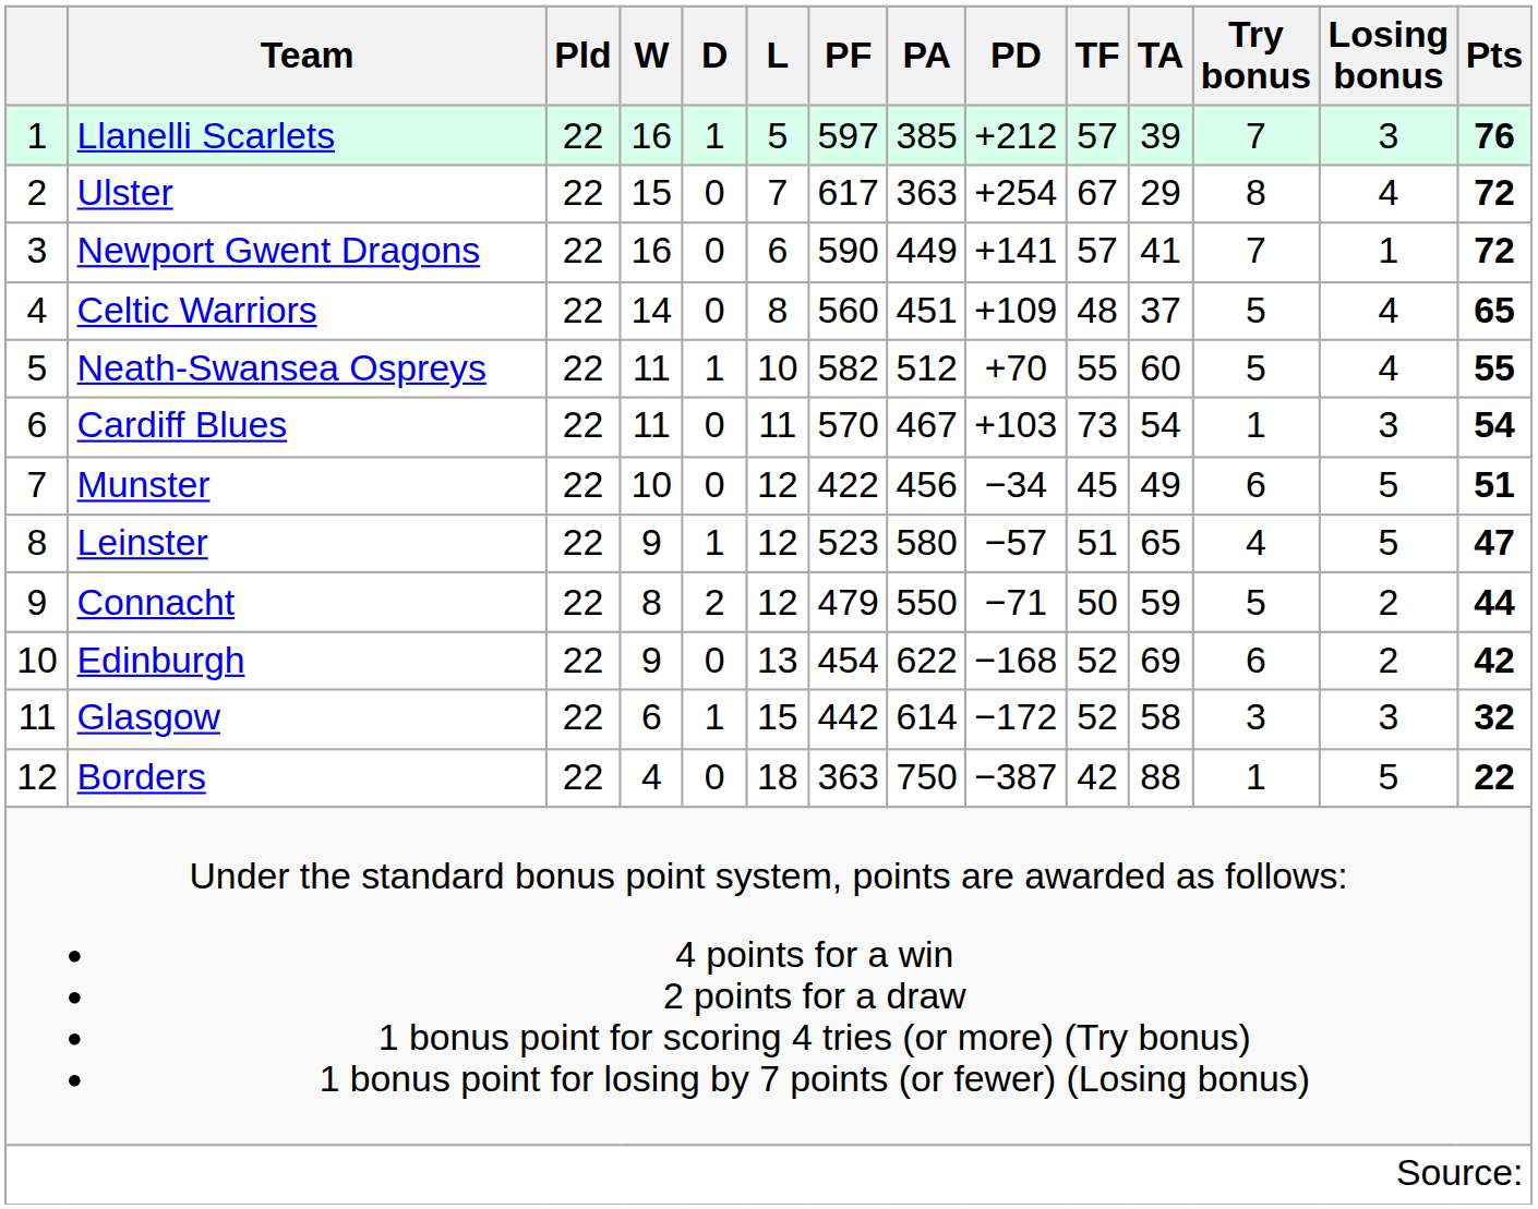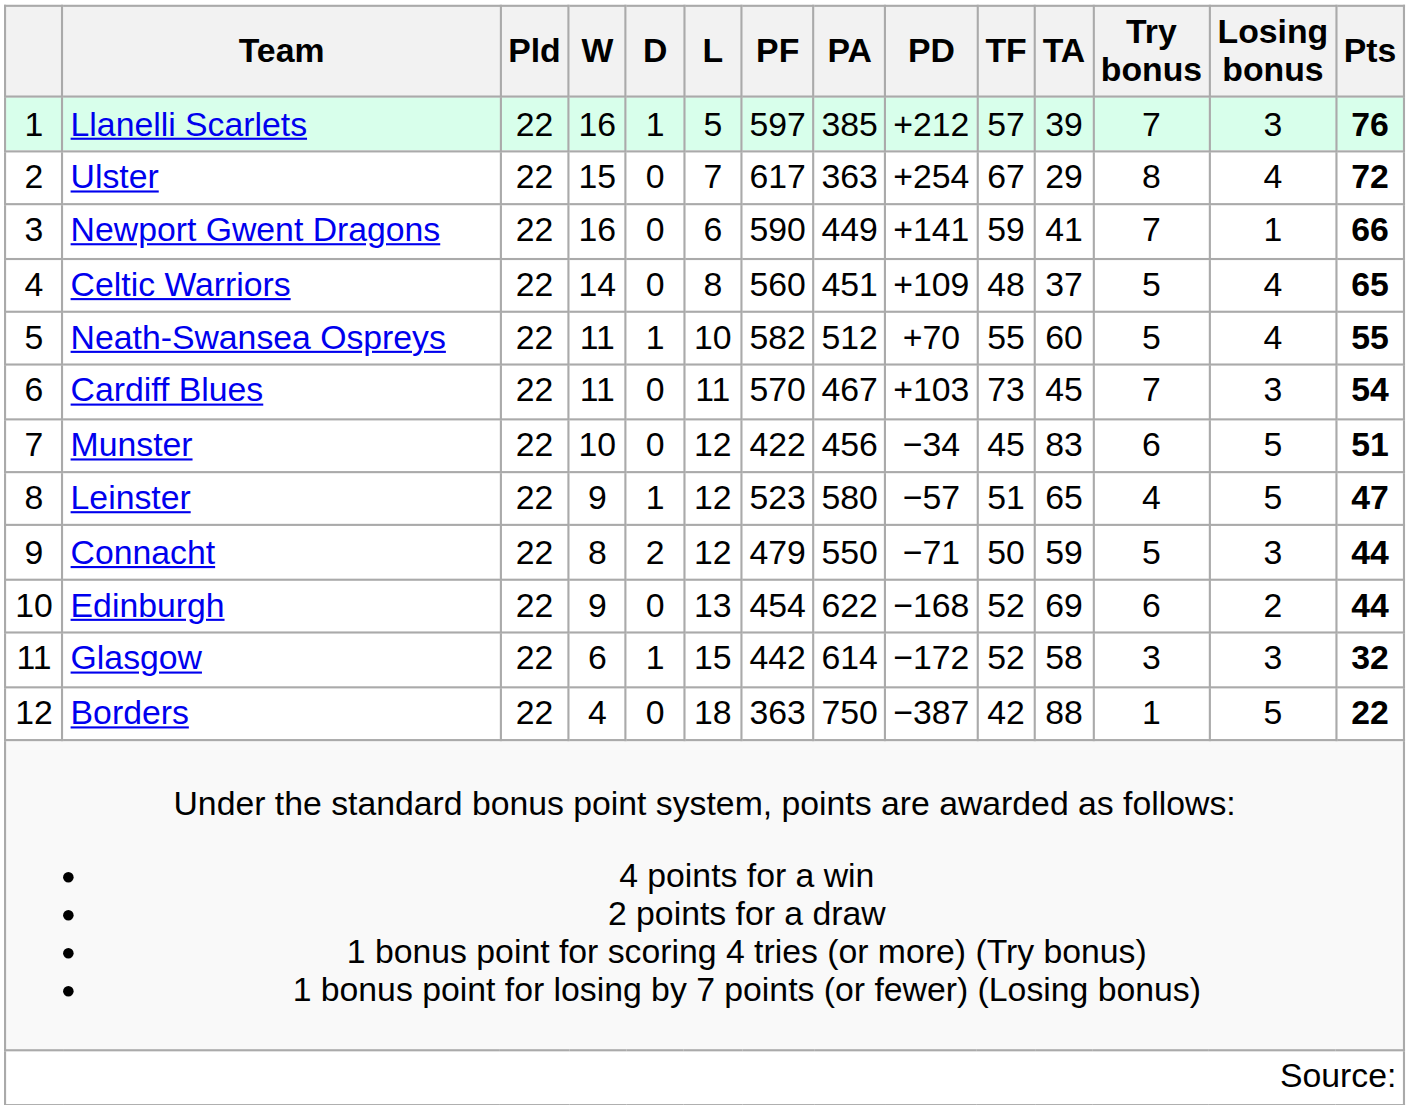Newport Gwent Dragons | TF: 57 -> 59
Newport Gwent Dragons | Pts: 72 -> 66
Cardiff Blues | TA: 54 -> 45
Cardiff Blues | Try bonus: 1 -> 7
Munster | TA: 49 -> 83
Connacht | Losing bonus: 2 -> 3
Edinburgh | Pts: 42 -> 44
